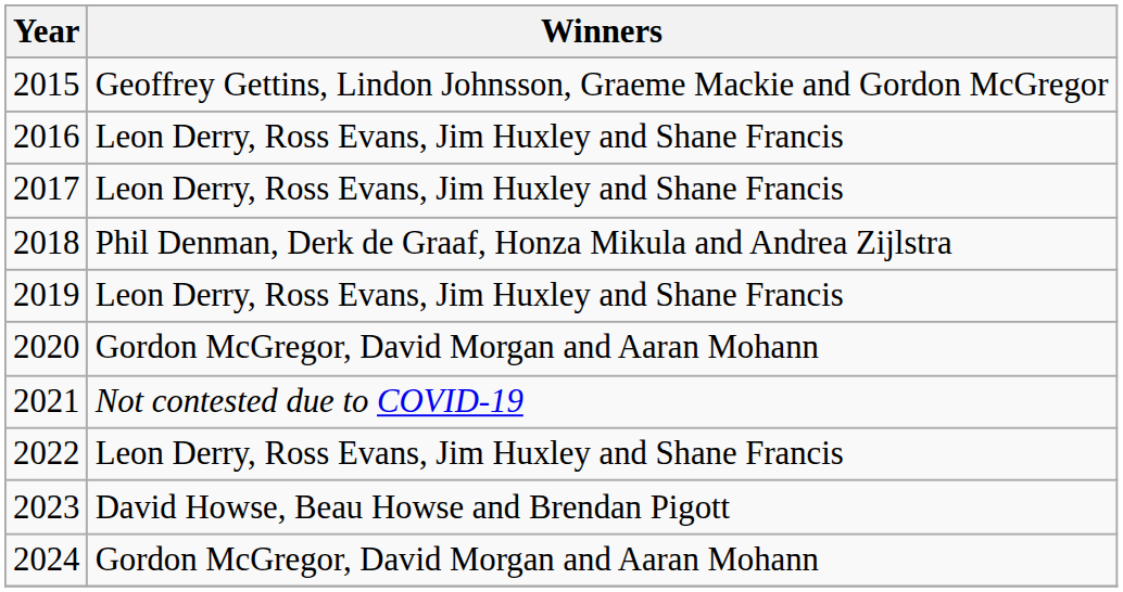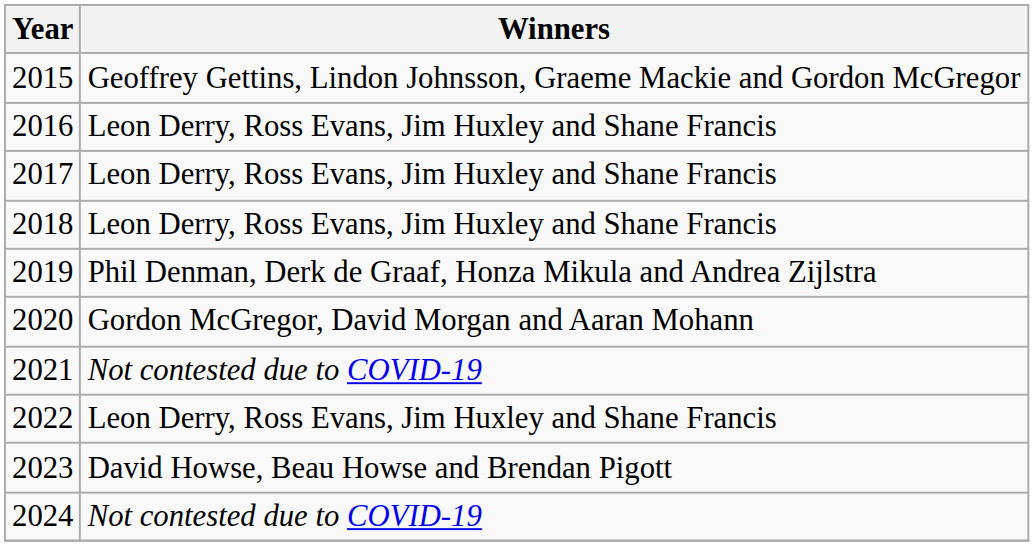2018 | Winners: Phil Denman, Derk de Graaf, Honza Mikula and Andrea Zijlstra -> Leon Derry, Ross Evans, Jim Huxley and Shane Francis
2019 | Winners: Leon Derry, Ross Evans, Jim Huxley and Shane Francis -> Phil Denman, Derk de Graaf, Honza Mikula and Andrea Zijlstra
2024 | Winners: Gordon McGregor, David Morgan and Aaran Mohann -> Not contested due to COVID-19
